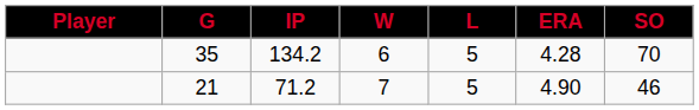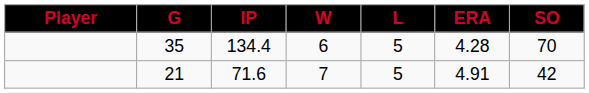35 | IP: 134.2 -> 134.4
21 | IP: 71.2 -> 71.6
21 | ERA: 4.90 -> 4.91
21 | SO: 46 -> 42
